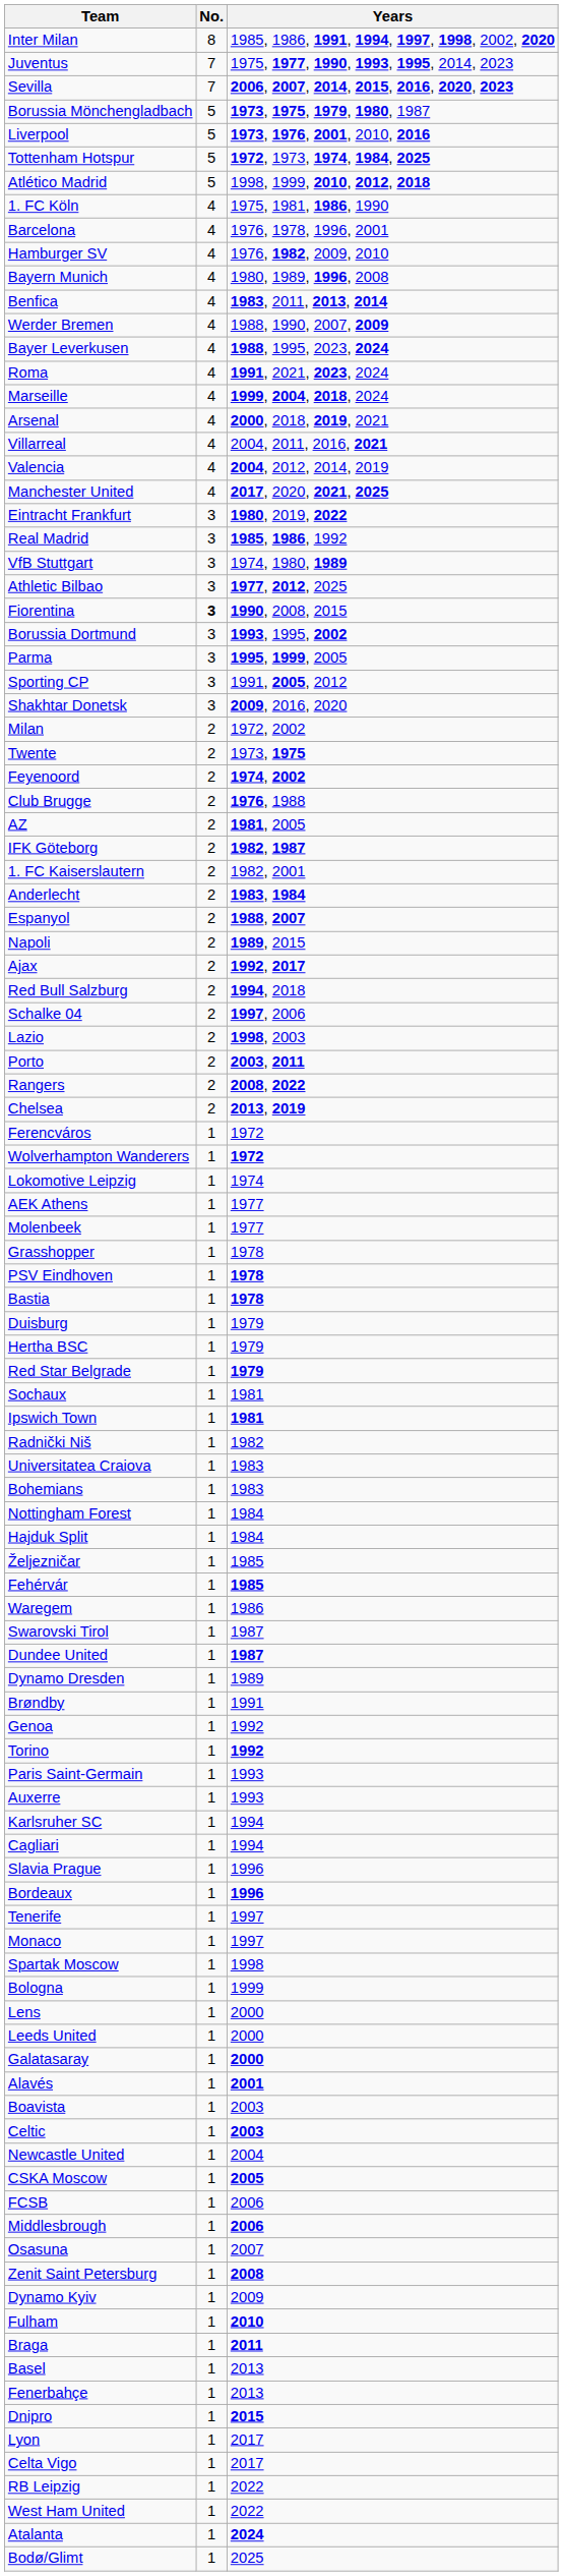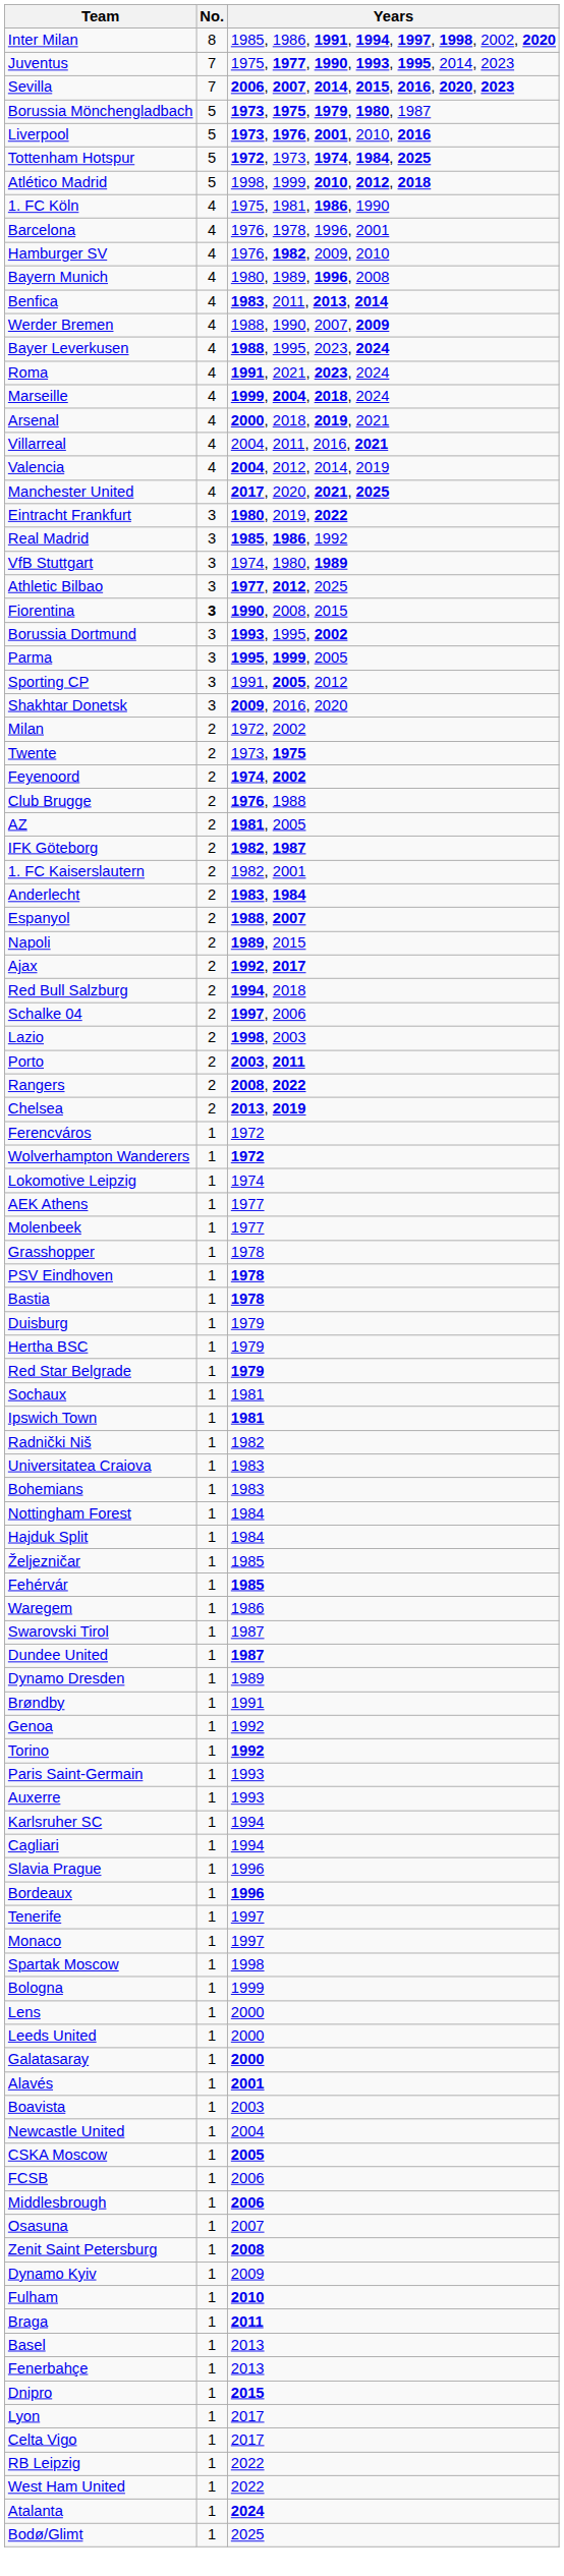- row: Celtic | 1 | 2003
